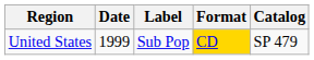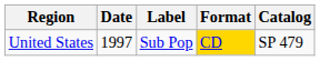United States | Date: 1999 -> 1997
